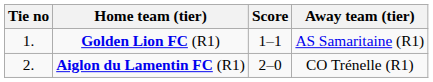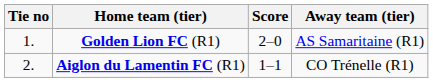Golden Lion FC (R1) | Score: 1–1 -> 2–0
Aiglon du Lamentin FC (R1) | Score: 2–0 -> 1–1
